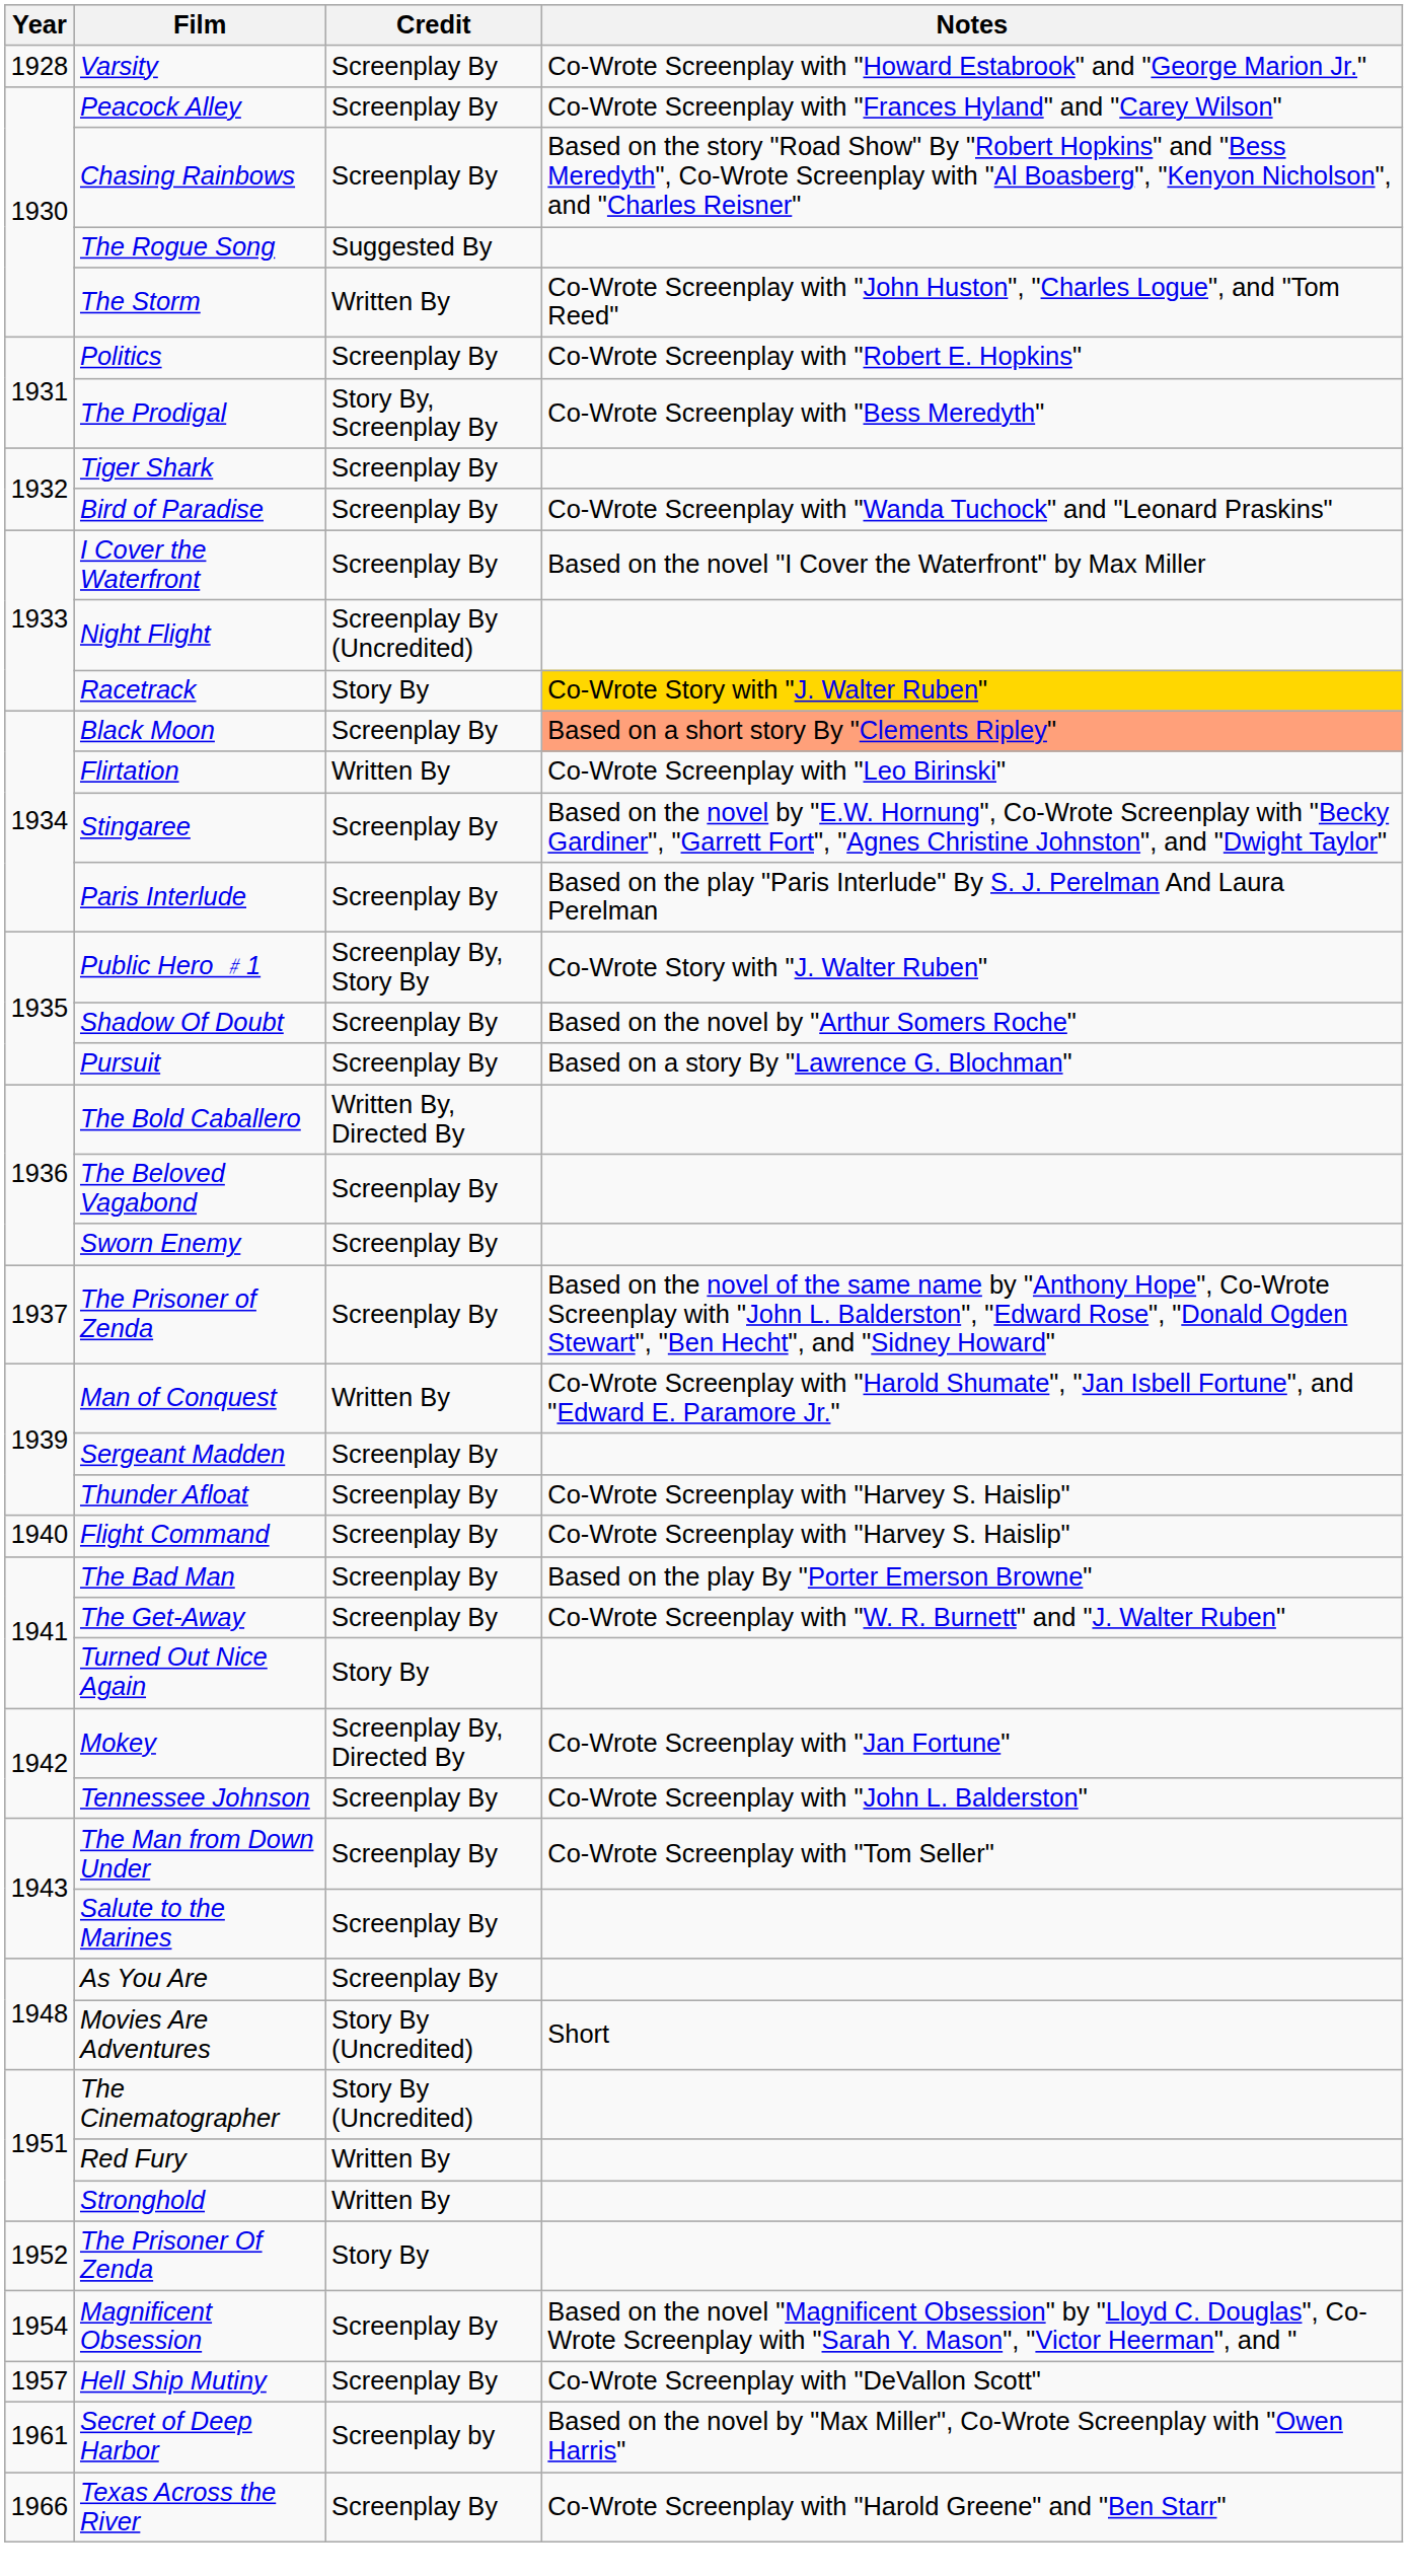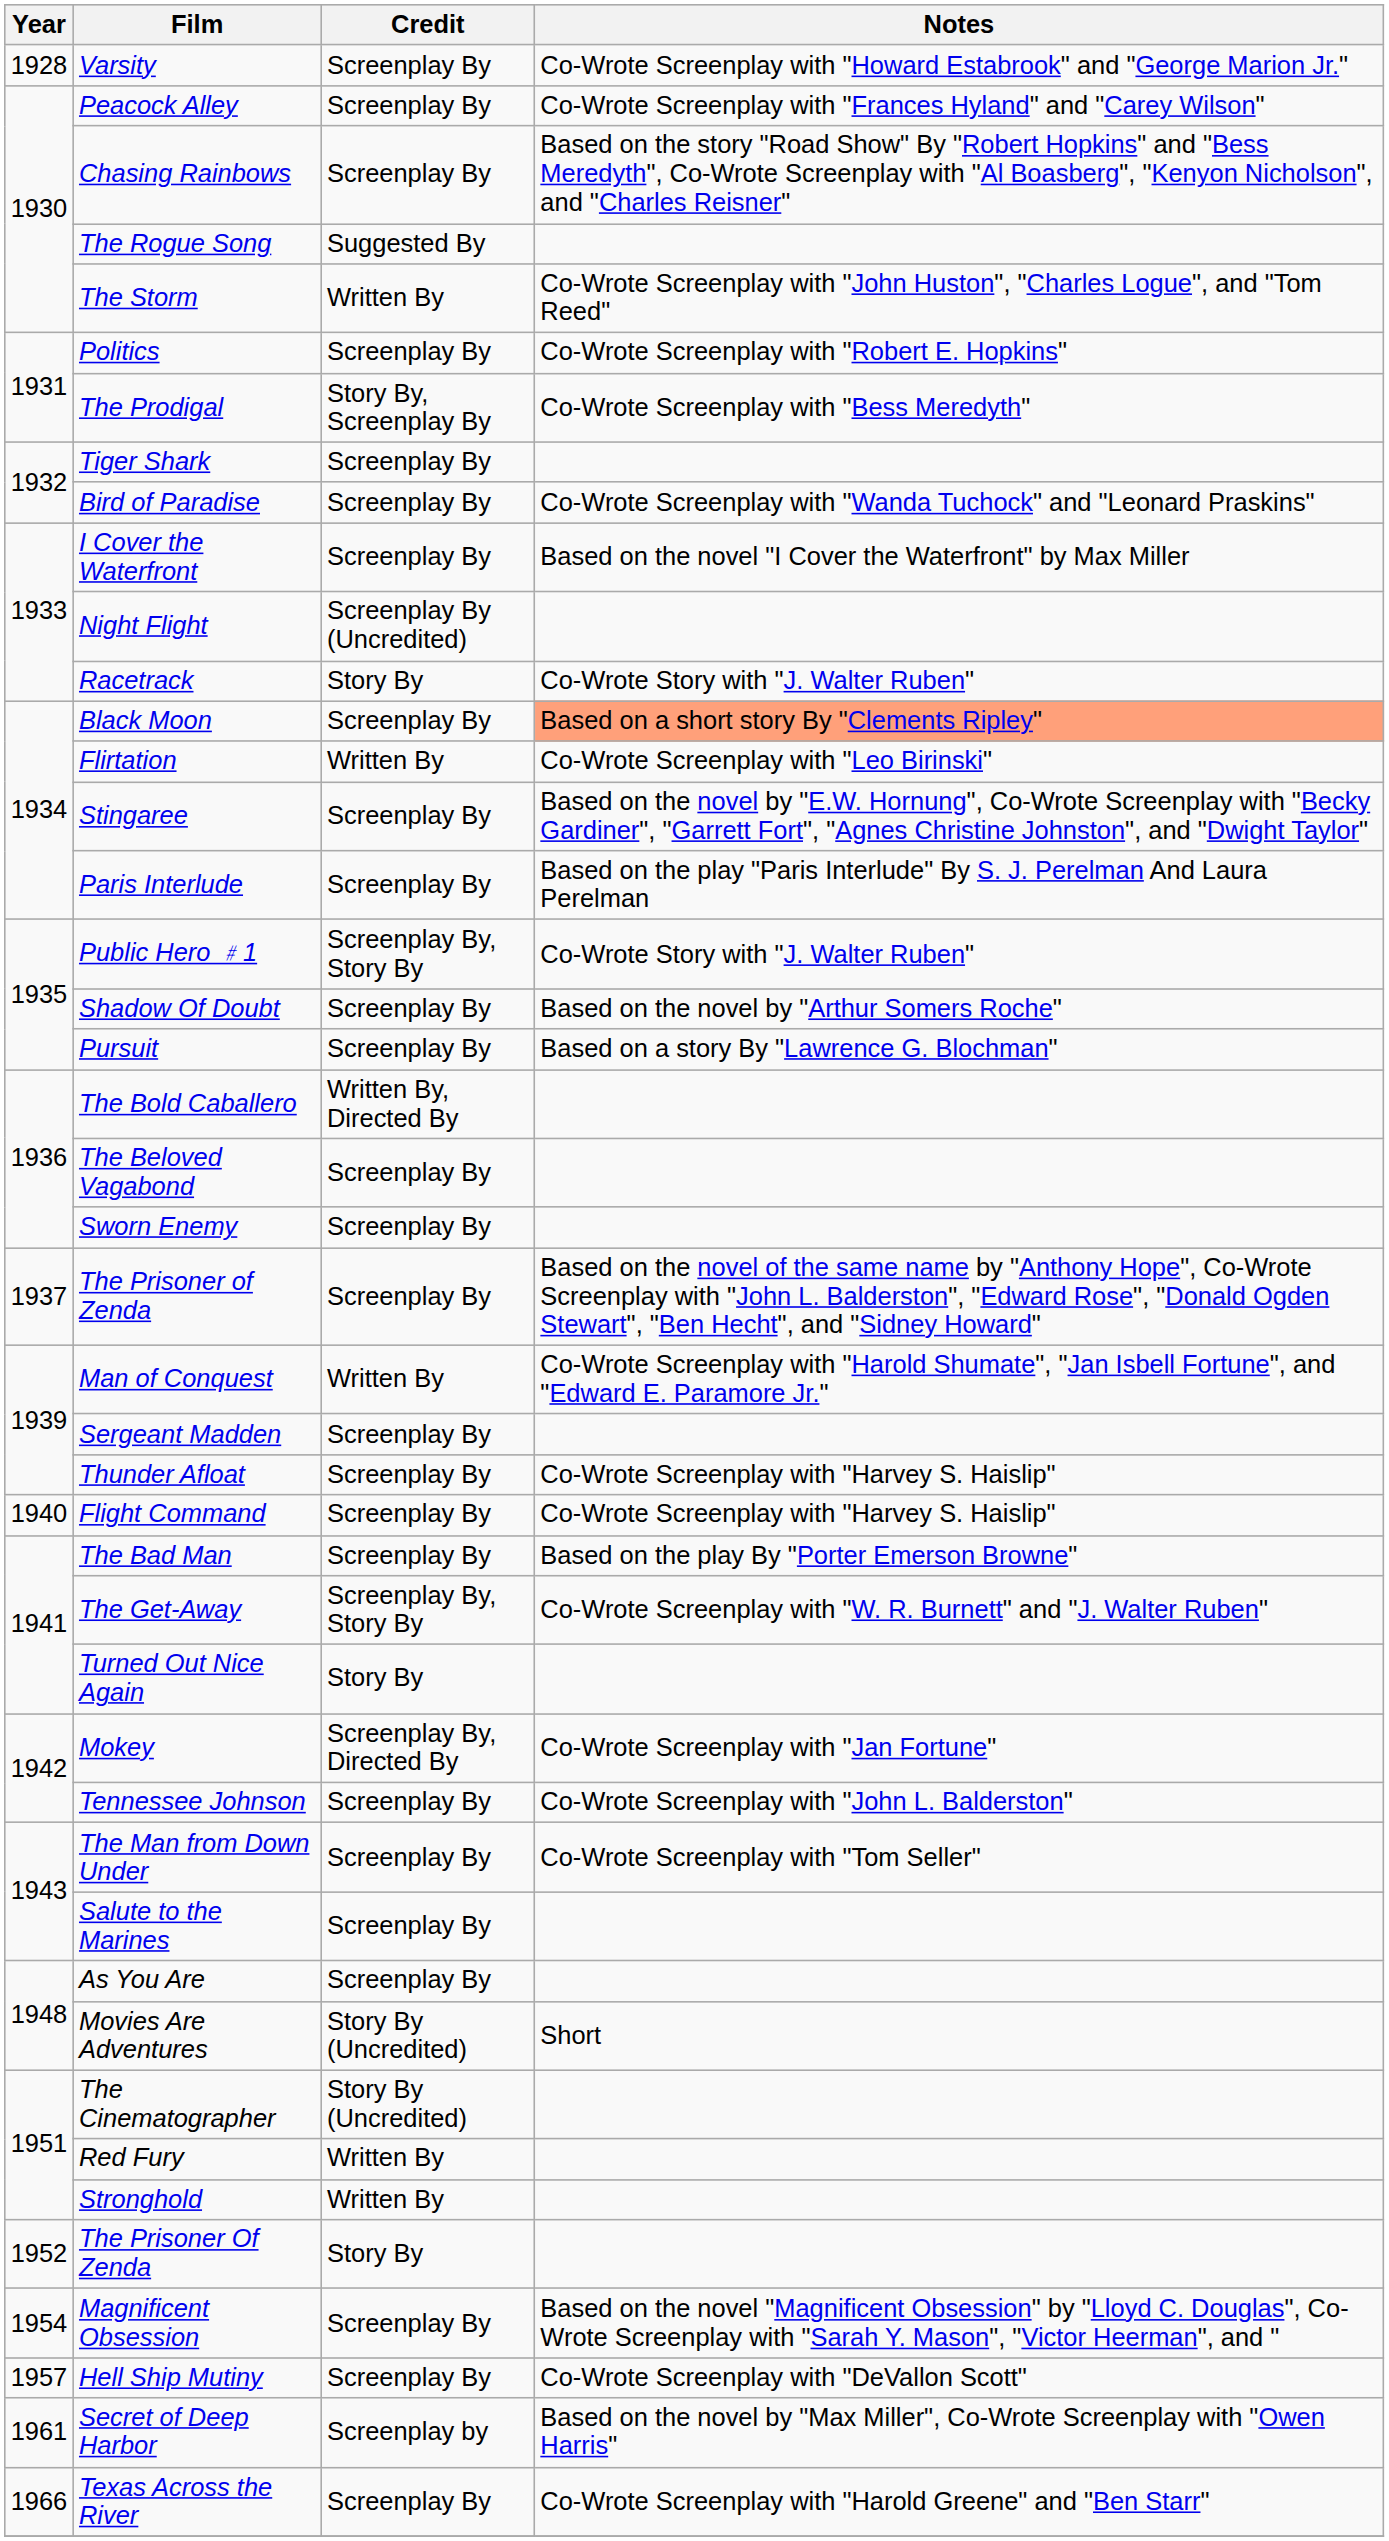Racetrack | Notes: gold background -> no background
The Get-Away | Credit: Screenplay By -> Screenplay By, Story By
